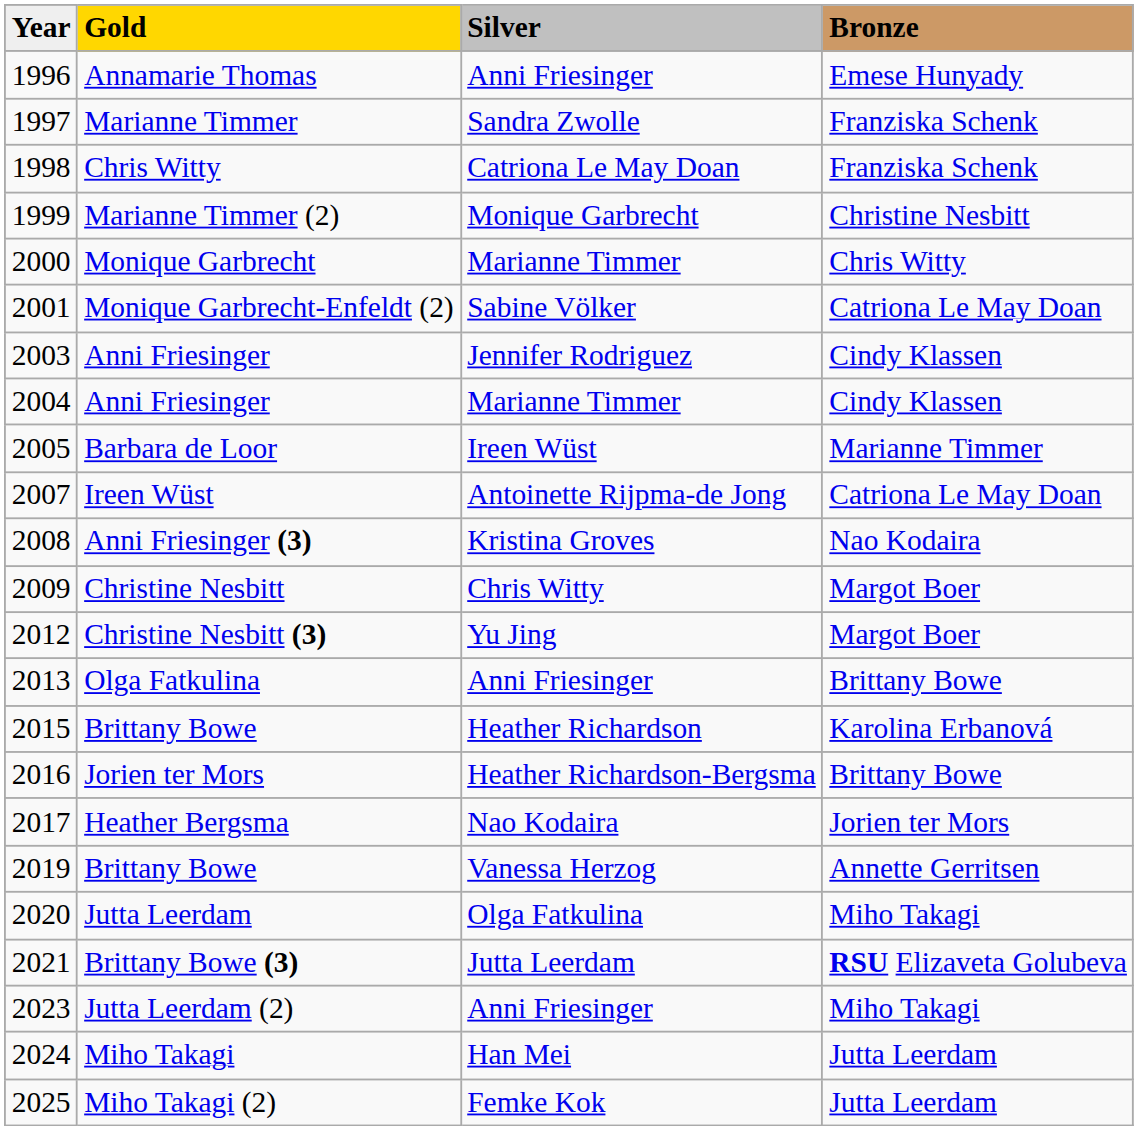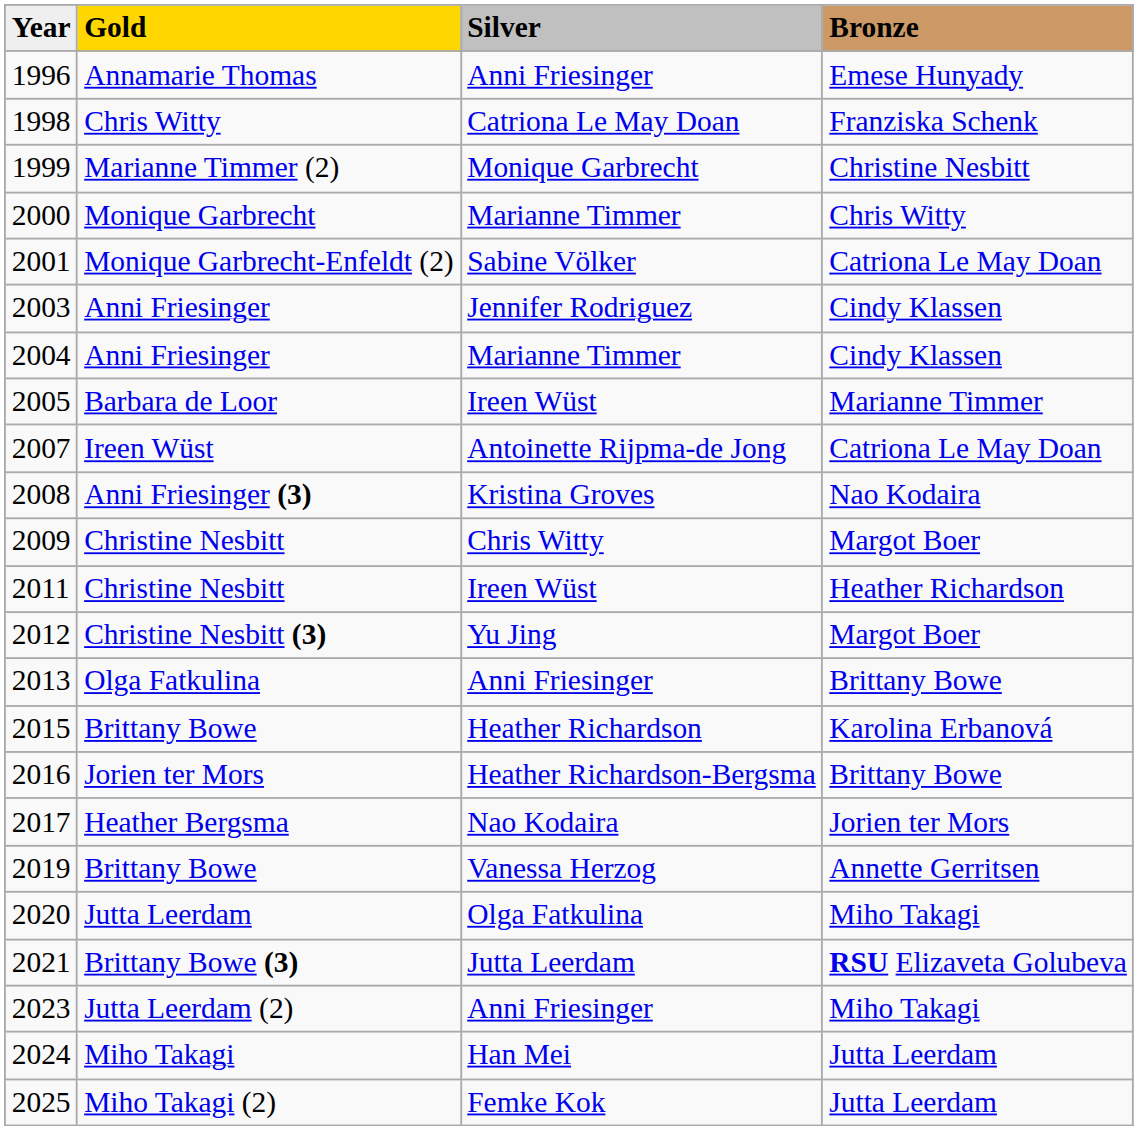- row: 1997 | Marianne Timmer | Sandra Zwolle | Franziska Schenk
+ row: 2011 | Christine Nesbitt | Ireen Wüst | Heather Richardson
